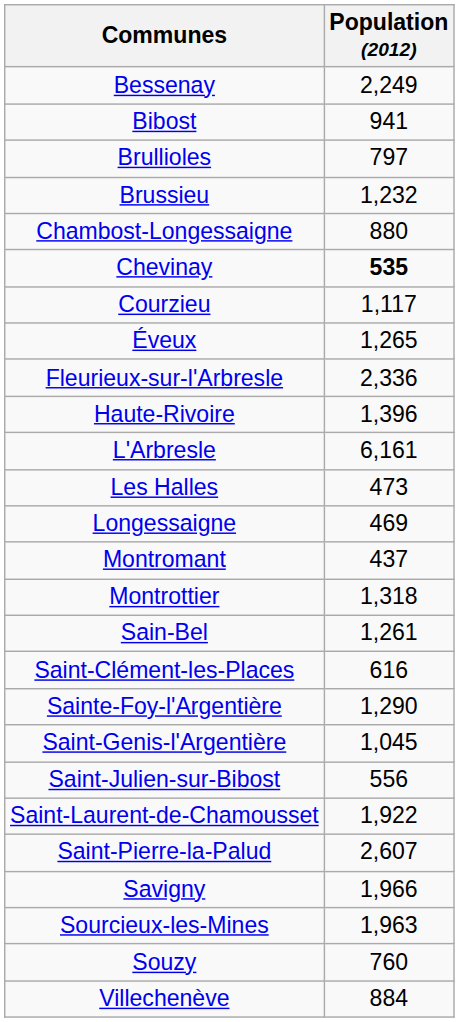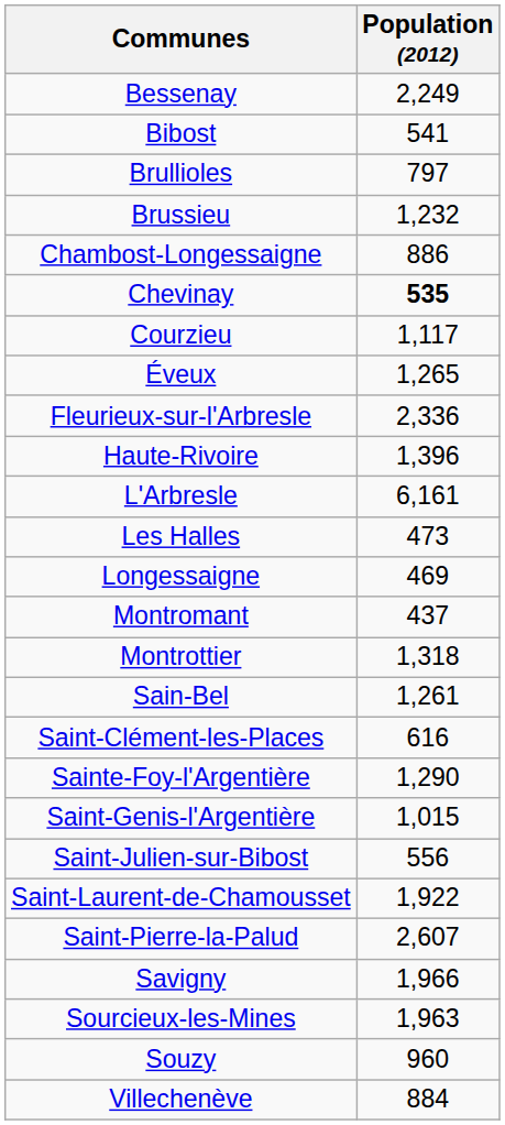Bibost | Population (2012): 941 -> 541
Chambost-Longessaigne | Population (2012): 880 -> 886
Saint-Genis-l'Argentière | Population (2012): 1,045 -> 1,015
Souzy | Population (2012): 760 -> 960
